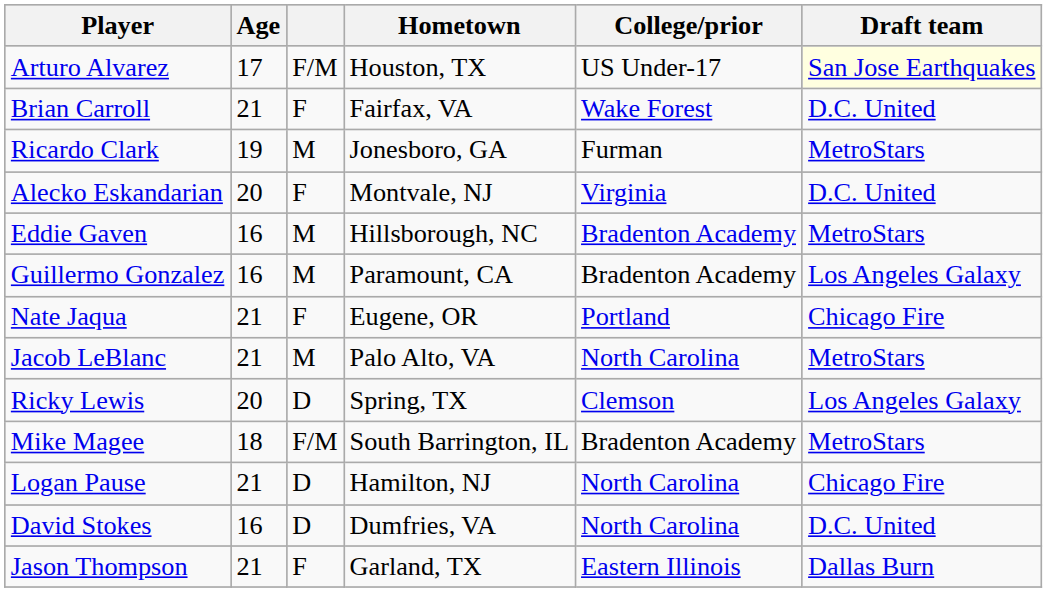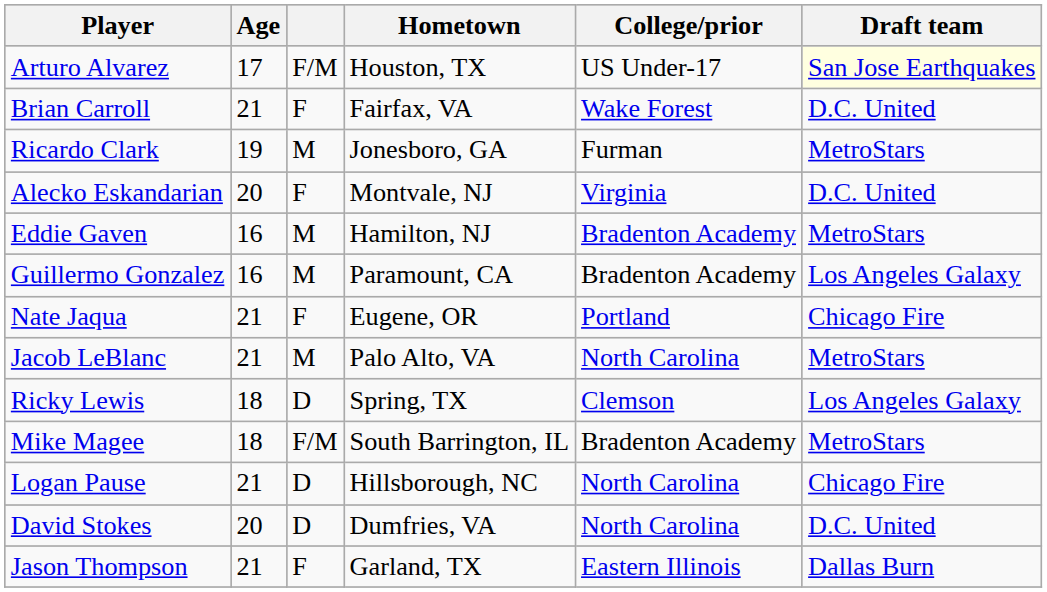Eddie Gaven | Hometown: Hillsborough, NC -> Hamilton, NJ
Ricky Lewis | Age: 20 -> 18
Logan Pause | Hometown: Hamilton, NJ -> Hillsborough, NC
David Stokes | Age: 16 -> 20
